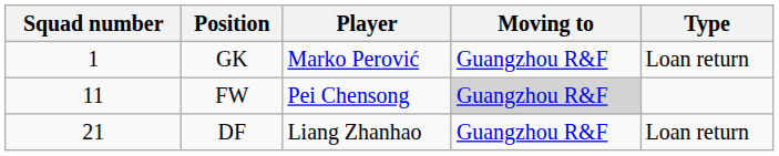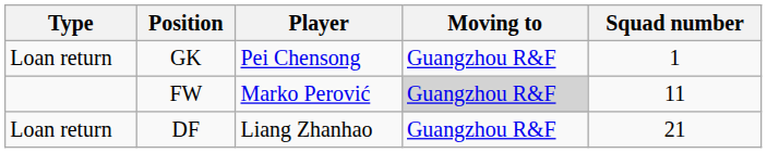columns swapped: Squad number <-> Type
GK | Player: Marko Perović -> Pei Chensong
FW | Player: Pei Chensong -> Marko Perović
